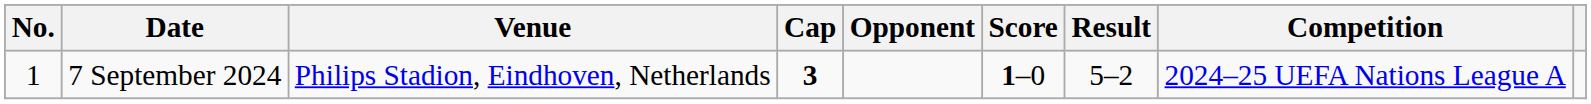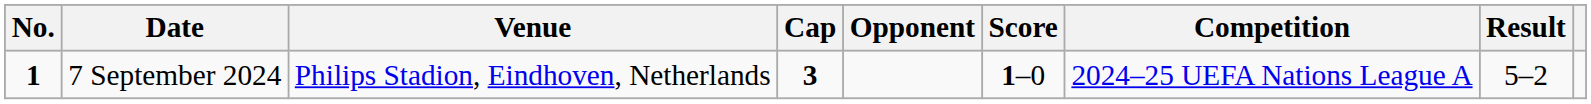columns swapped: Result <-> Competition
7 September 2024 | No.: normal -> bold
